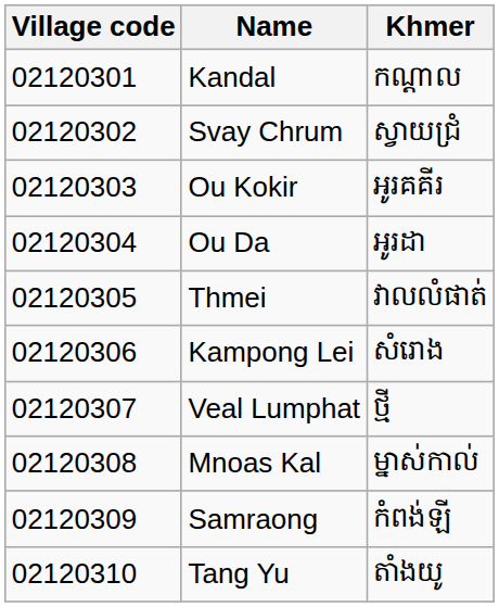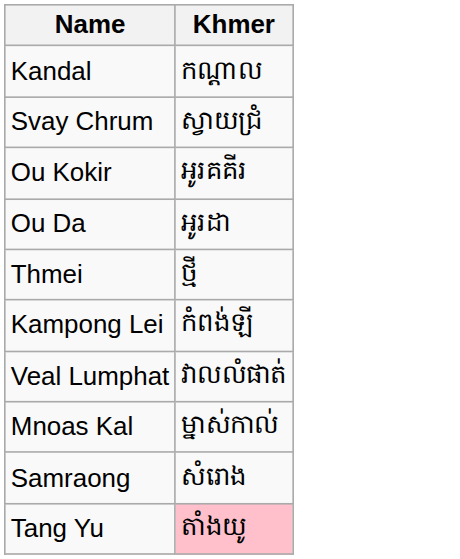- column: Village code | 02120301 | 02120302 | 02120303 | 02120304 | 02120305 | 02120306 | 02120307 | 02120308 | 02120309 | 02120310
Thmei | Khmer: វាលលំផាត់ -> ថ្មី
Kampong Lei | Khmer: សំរោង -> កំពង់ឡី
Veal Lumphat | Khmer: ថ្មី -> វាលលំផាត់
Samraong | Khmer: កំពង់ឡី -> សំរោង
Tang Yu | Khmer: no background -> pink background
